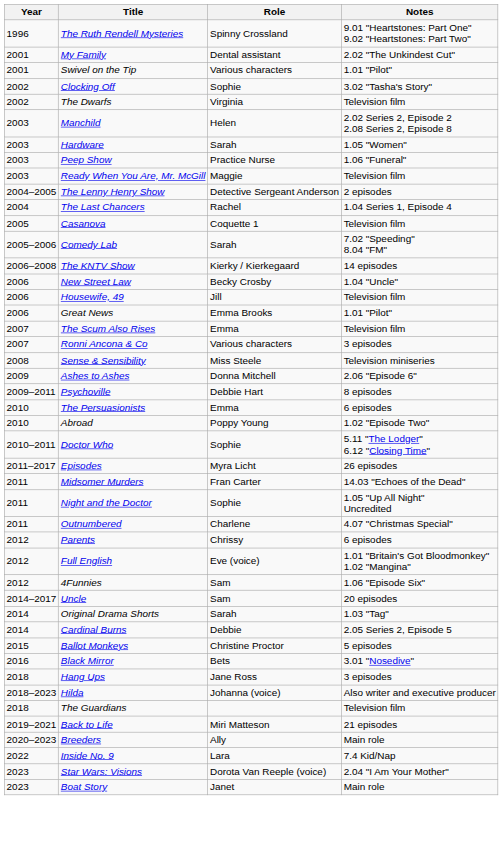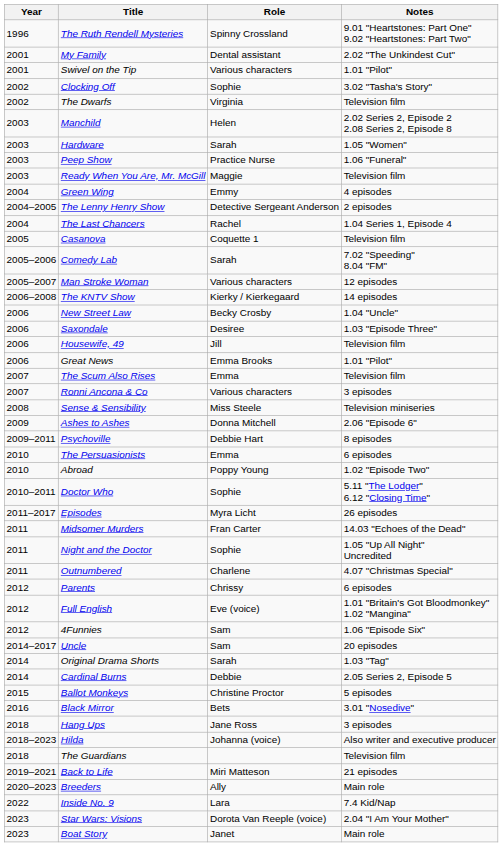+ row: 2004 | Green Wing | Emmy | 4 episodes
+ row: 2005–2007 | Man Stroke Woman | Various characters | 12 episodes
+ row: 2006 | Saxondale | Desiree | 1.03 "Episode Three"
